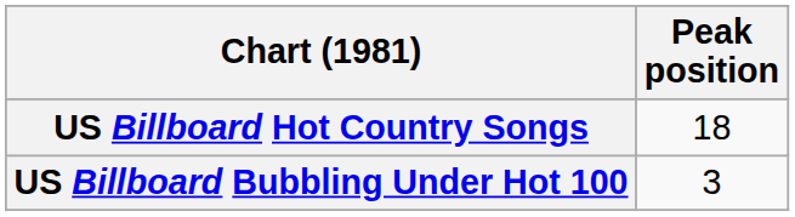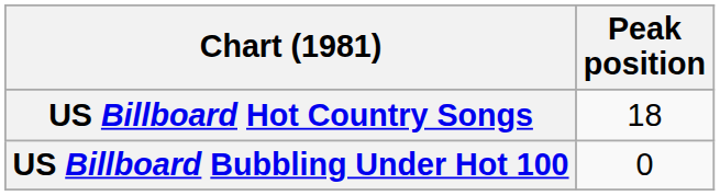US Billboard Bubbling Under Hot 100 | Peak position: 3 -> 0
